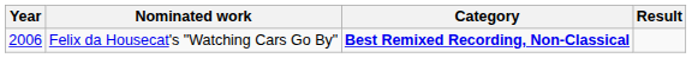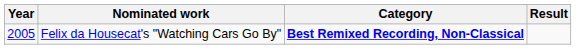Felix da Housecat's "Watching Cars Go By" | Year: 2006 -> 2005
